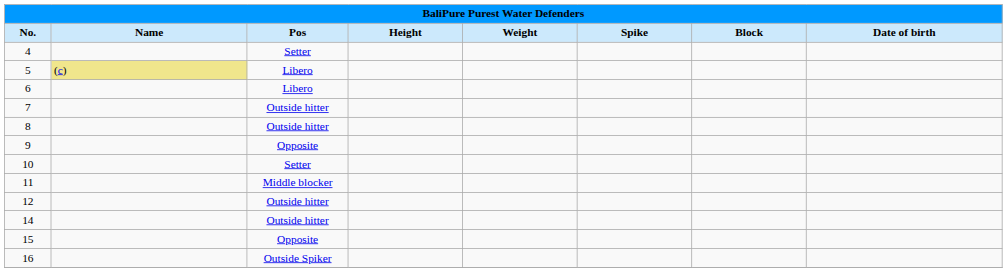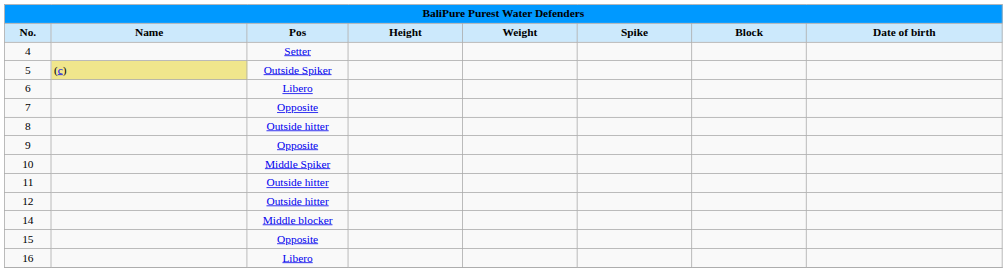5 | Pos: Libero -> Outside Spiker
7 | Pos: Outside hitter -> Opposite
10 | Pos: Setter -> Middle Spiker
11 | Pos: Middle blocker -> Outside hitter
14 | Pos: Outside hitter -> Middle blocker
16 | Pos: Outside Spiker -> Libero
